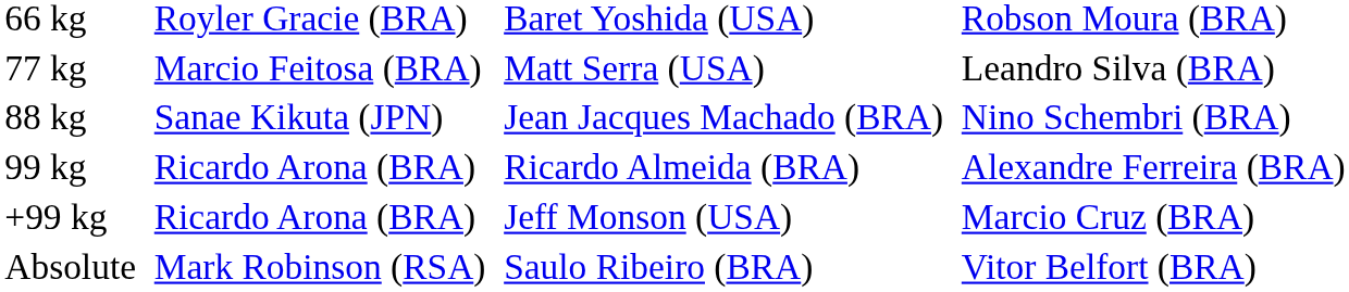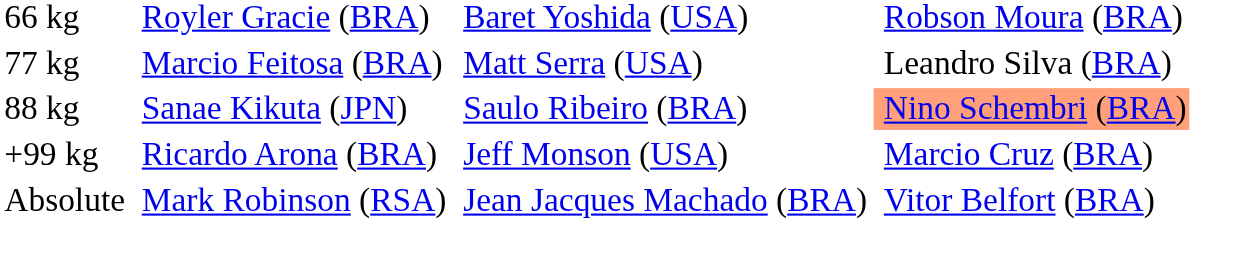88 kg | column 3: Jean Jacques Machado (BRA) -> Saulo Ribeiro (BRA)
88 kg | column 4: no background -> lightsalmon background
- row: 99 kg | Ricardo Arona (BRA) | Ricardo Almeida (BRA) | Alexandre Ferreira (BRA)
Absolute | column 3: Saulo Ribeiro (BRA) -> Jean Jacques Machado (BRA)
